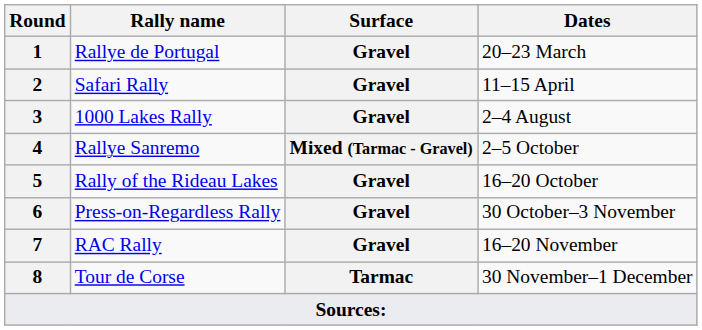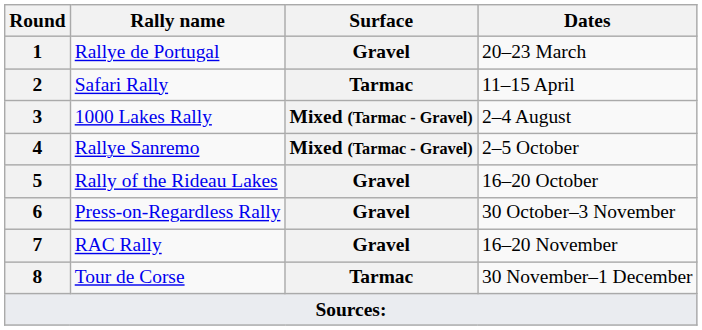Safari Rally | Surface: Gravel -> Tarmac
1000 Lakes Rally | Surface: Gravel -> Mixed (Tarmac - Gravel)
